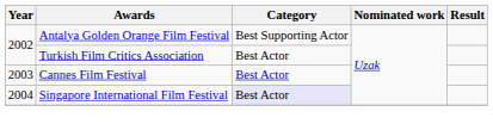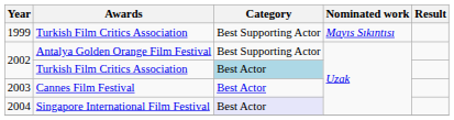+ row: 1999 | Turkish Film Critics Association | Best Supporting Actor | Mayıs Sıkıntısı
2002 / Turkish Film Critics Association | Category: no background -> lightblue background
